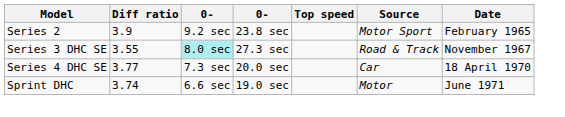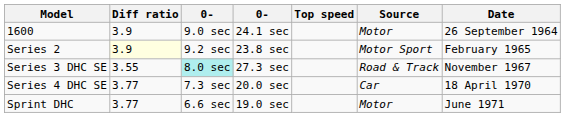+ row: 1600 | 3.9 | 9.0 sec | 24.1 sec | Motor | 26 September 1964
Series 2 | Diff ratio: no background -> lightyellow background
Sprint DHC | Diff ratio: 3.74 -> 3.77
